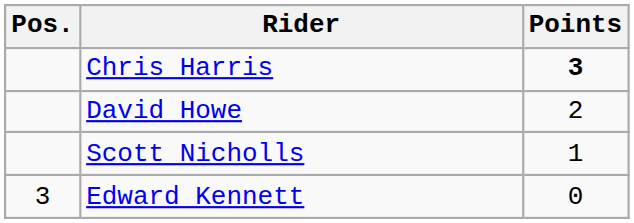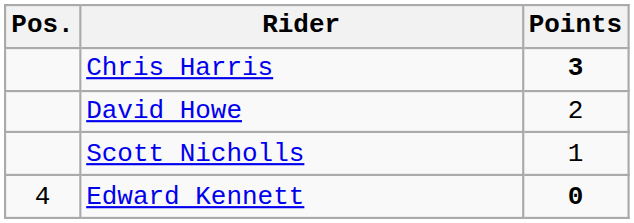Edward Kennett | Pos.: 3 -> 4
Edward Kennett | Points: normal -> bold
